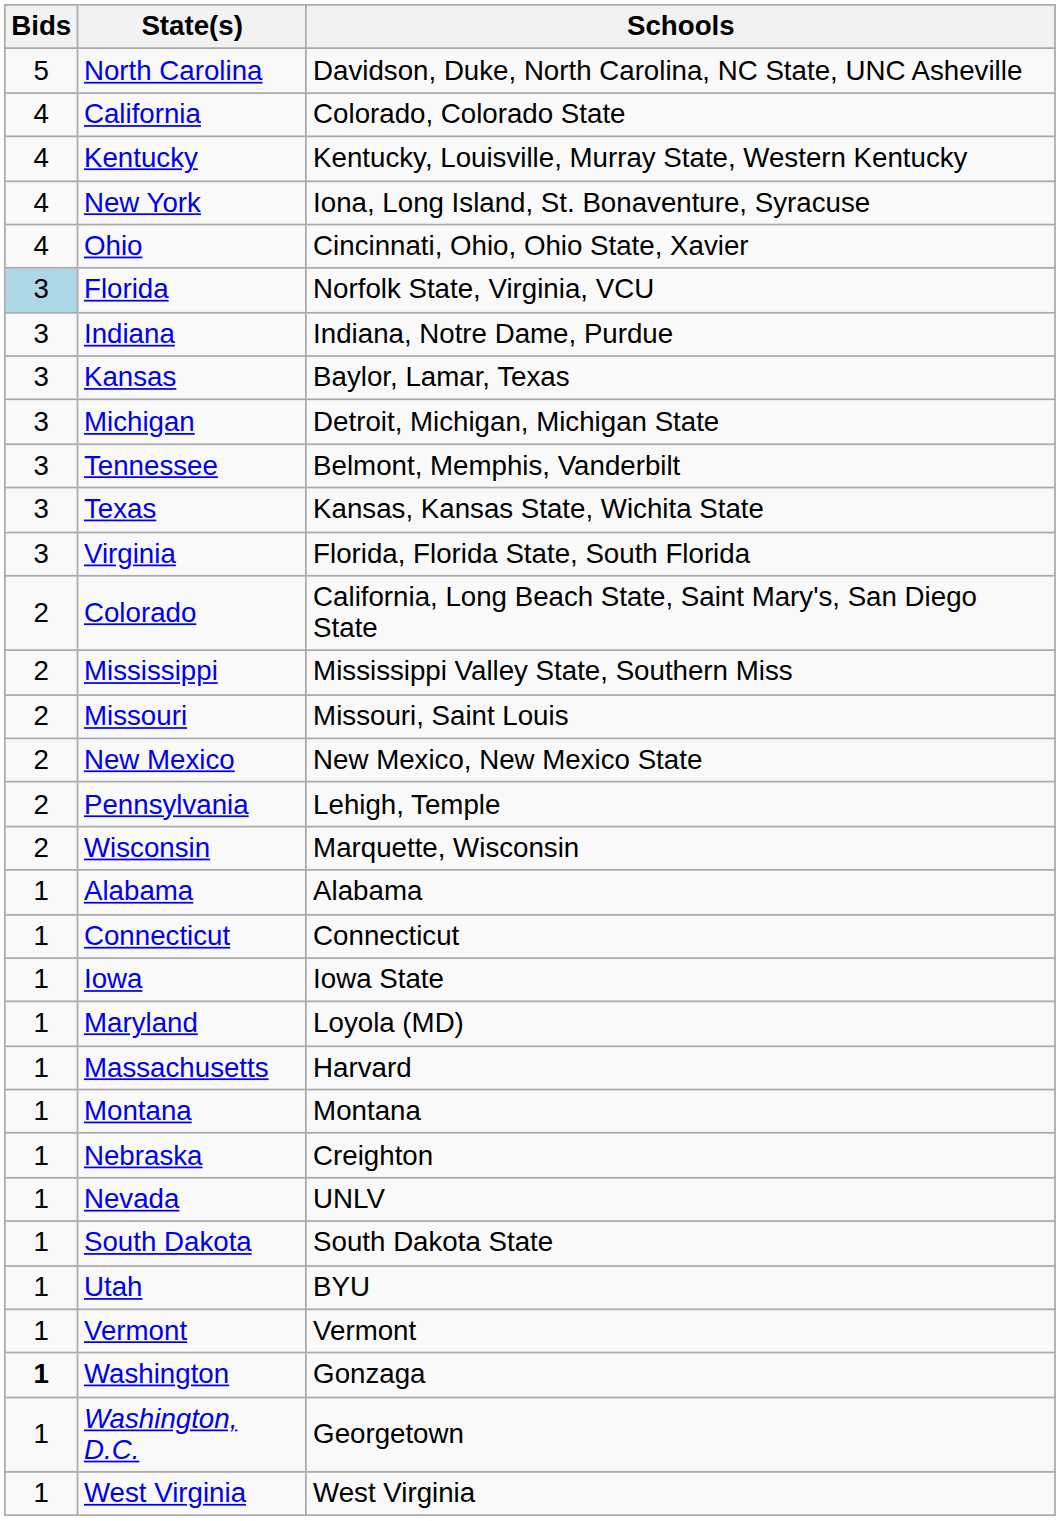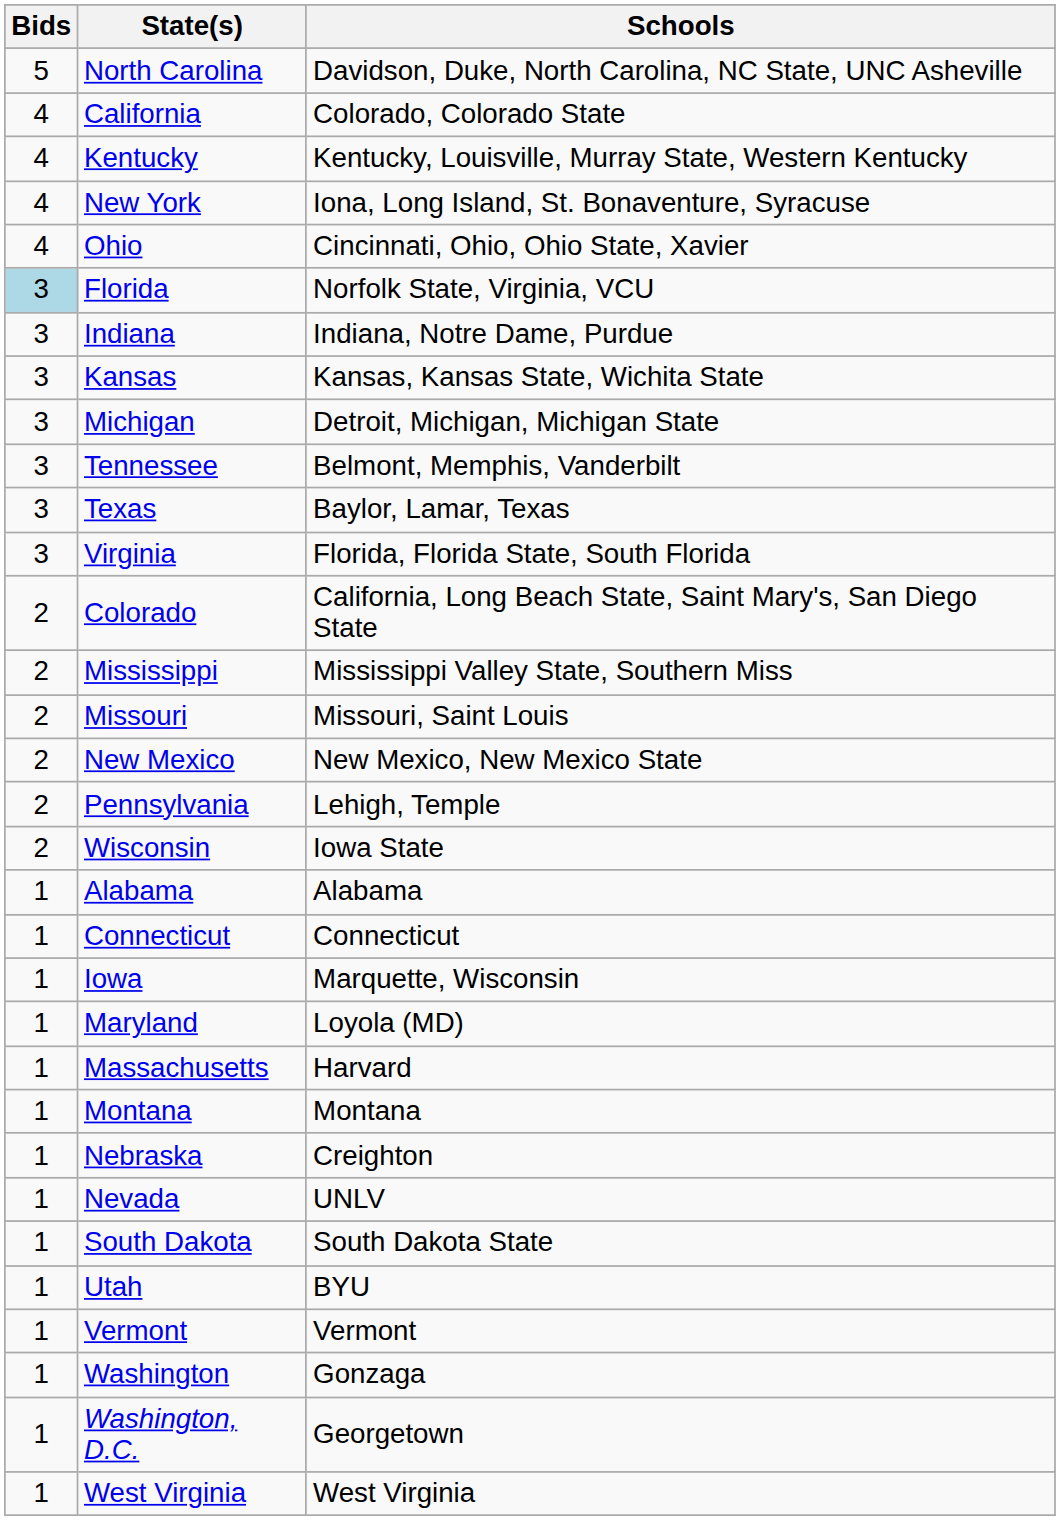Kansas | Schools: Baylor, Lamar, Texas -> Kansas, Kansas State, Wichita State
Texas | Schools: Kansas, Kansas State, Wichita State -> Baylor, Lamar, Texas
Wisconsin | Schools: Marquette, Wisconsin -> Iowa State
Iowa | Schools: Iowa State -> Marquette, Wisconsin
Washington | Bids: bold -> normal
